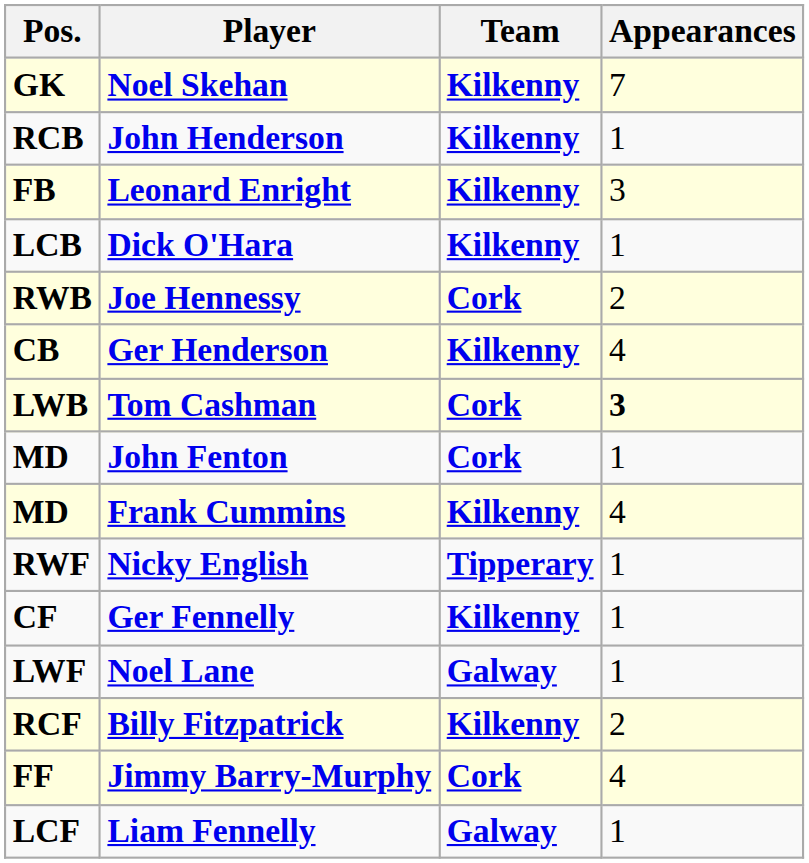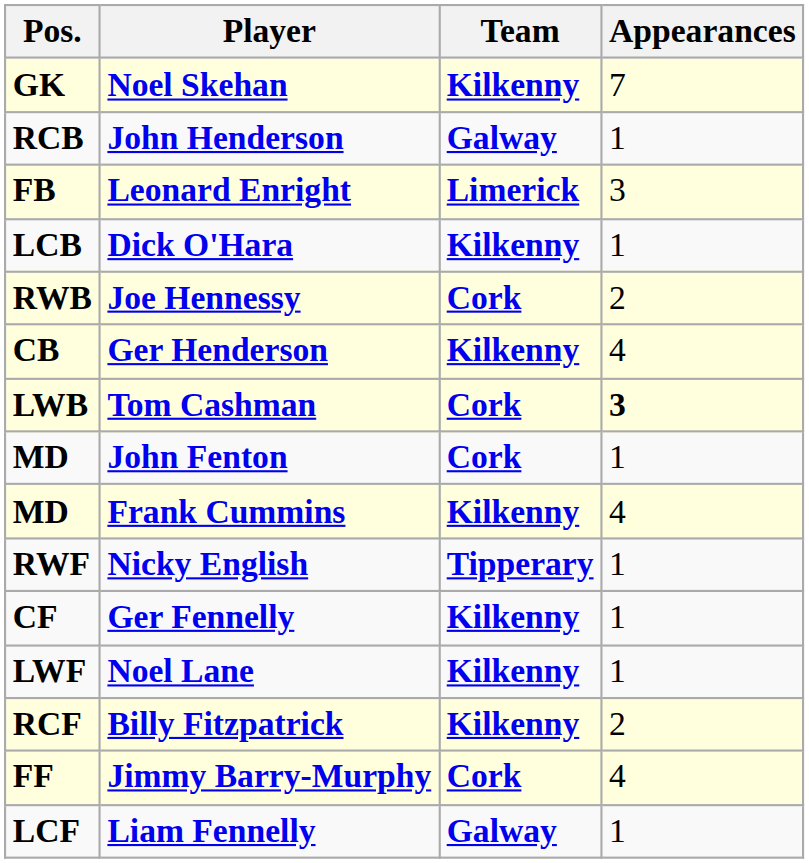John Henderson | Team: Kilkenny -> Galway
Leonard Enright | Team: Kilkenny -> Limerick
Noel Lane | Team: Galway -> Kilkenny
